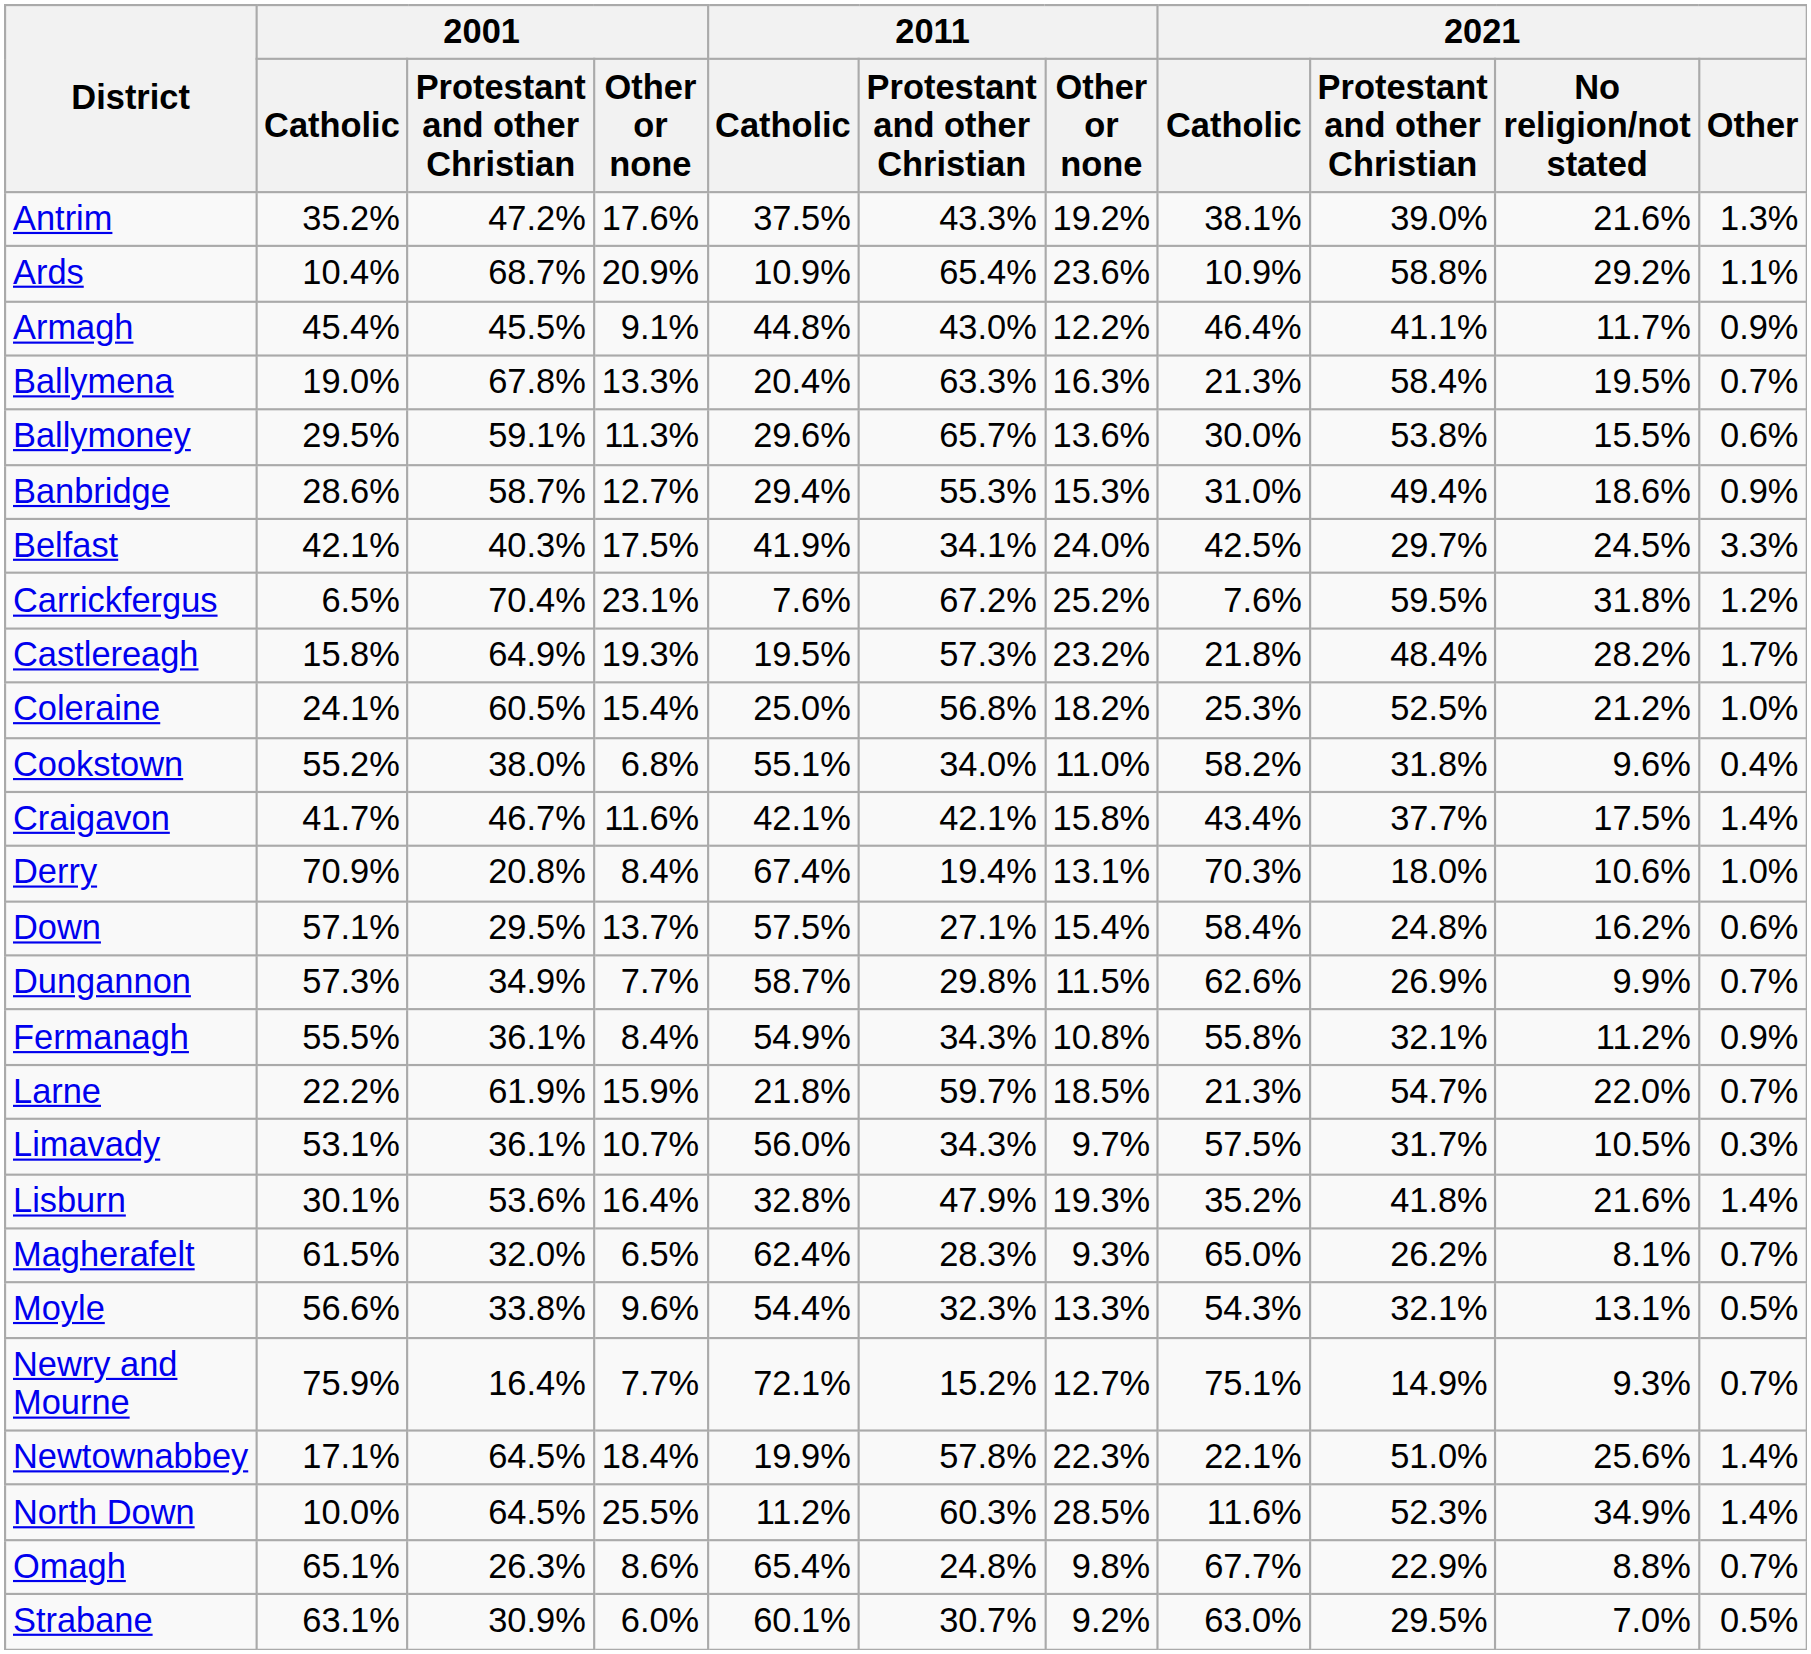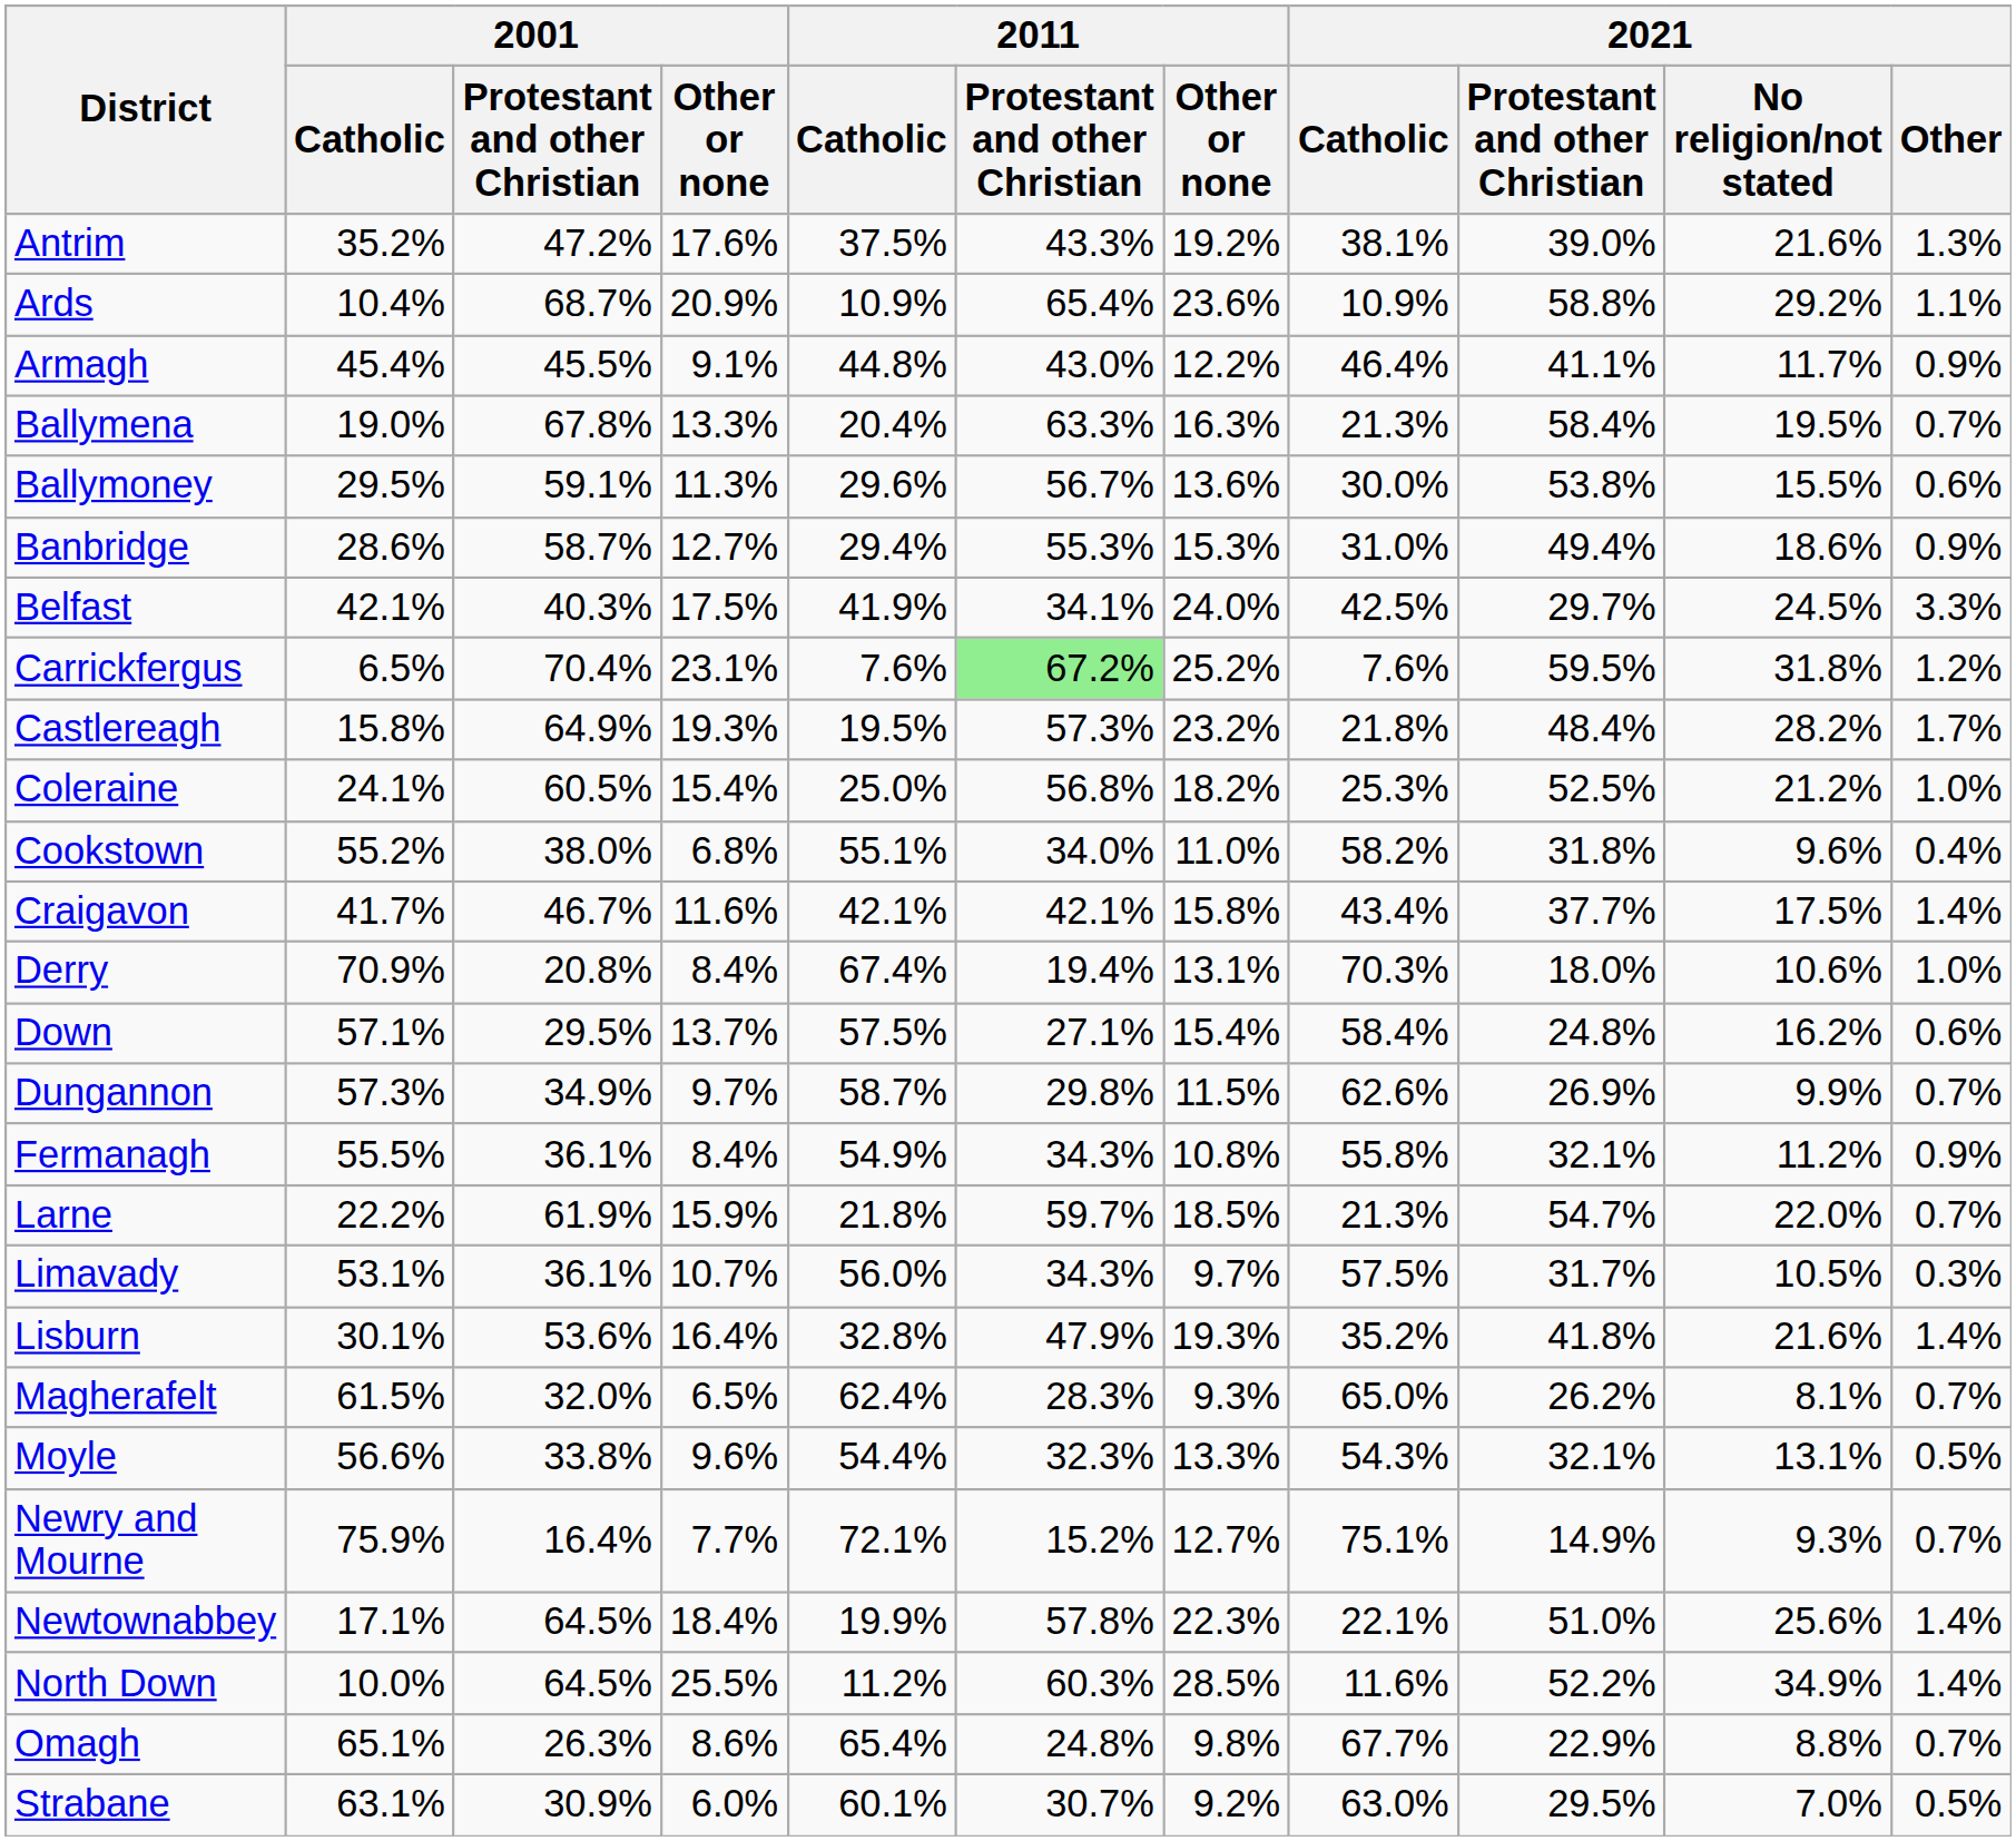Ballymoney | 2011 / Protestant and other Christian: 65.7% -> 56.7%
Carrickfergus | 2011 / Protestant and other Christian: no background -> lightgreen background
Dungannon | 2001 / Other or none: 7.7% -> 9.7%
North Down | 2021 / Protestant and other Christian: 52.3% -> 52.2%
